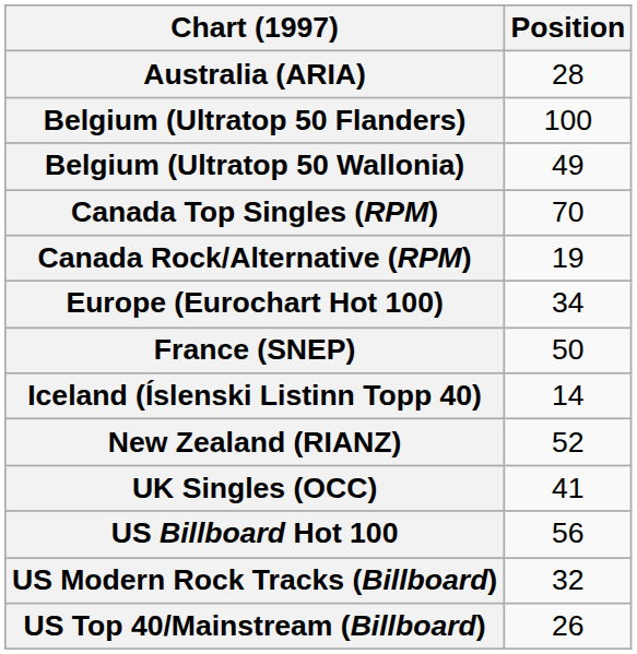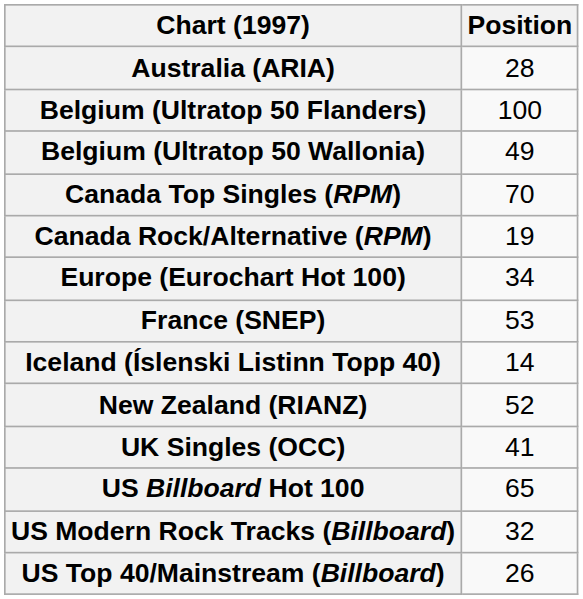France (SNEP) | Position: 50 -> 53
US Billboard Hot 100 | Position: 56 -> 65
